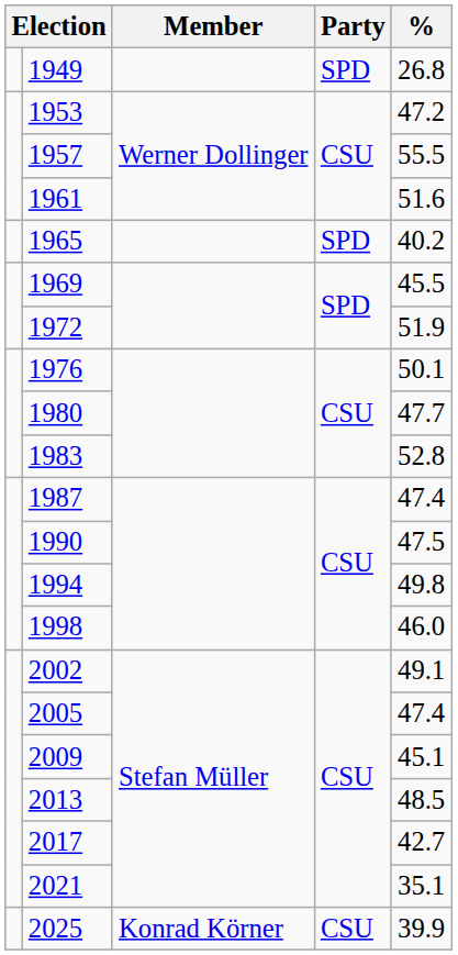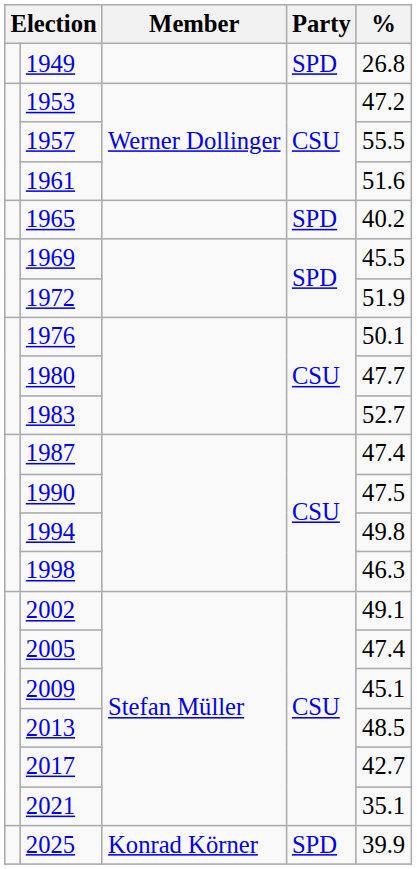1983 | %: 52.8 -> 52.7
1998 | %: 46.0 -> 46.3
2025 | Party: CSU -> SPD
